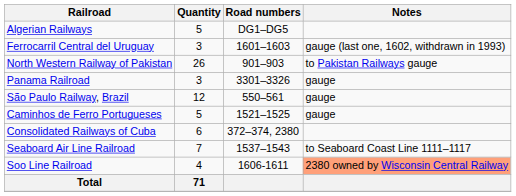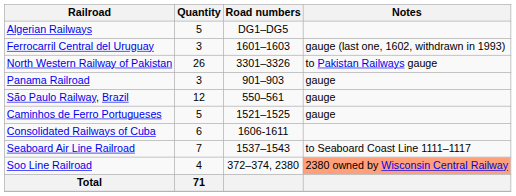North Western Railway of Pakistan | Road numbers: 901–903 -> 3301–3326
Panama Railroad | Road numbers: 3301–3326 -> 901–903
Consolidated Railways of Cuba | Road numbers: 372–374, 2380 -> 1606-1611
Soo Line Railroad | Road numbers: 1606-1611 -> 372–374, 2380
